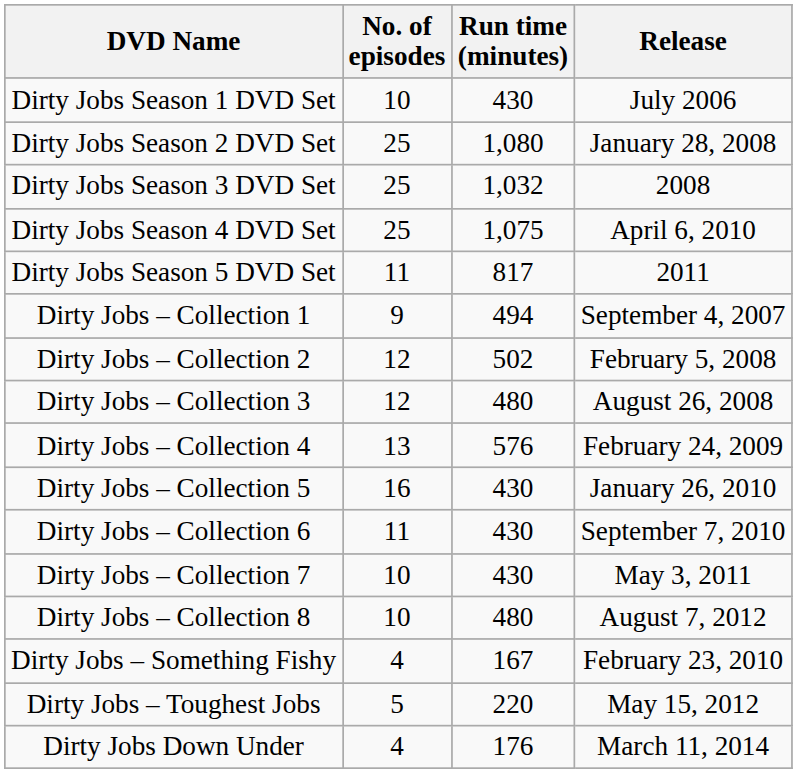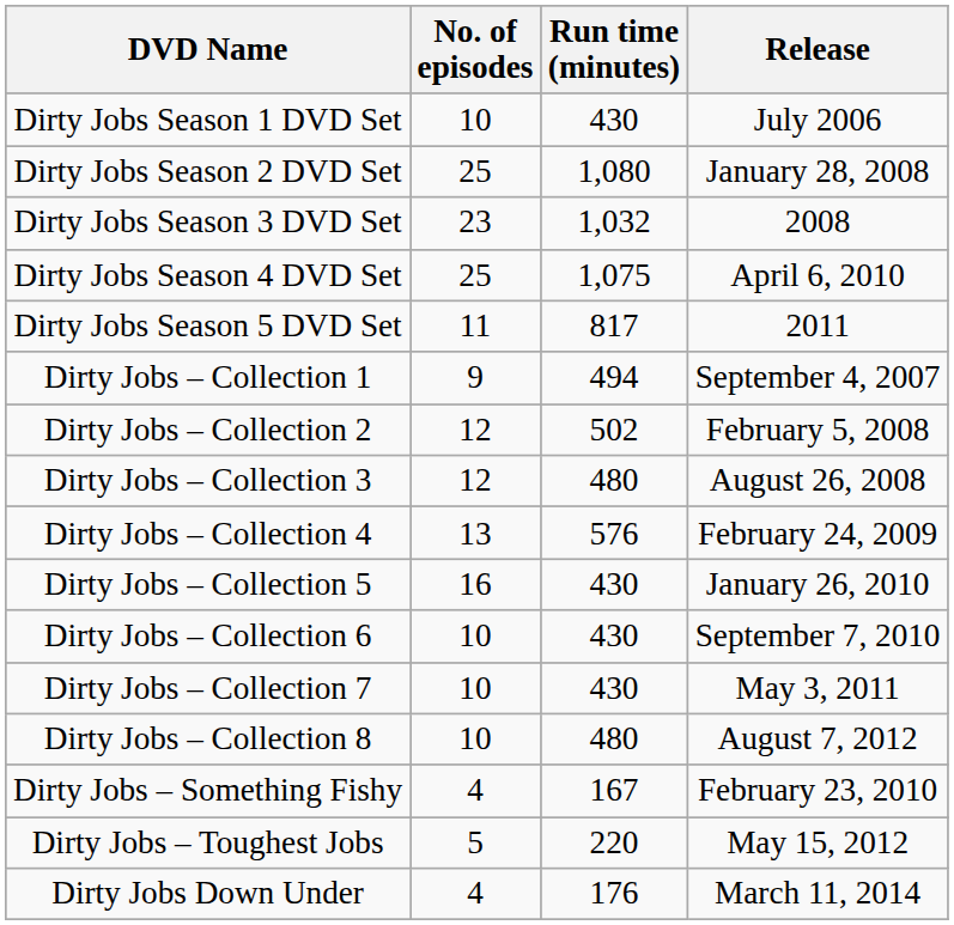Dirty Jobs Season 3 DVD Set | No. of episodes: 25 -> 23
Dirty Jobs – Collection 6 | No. of episodes: 11 -> 10
